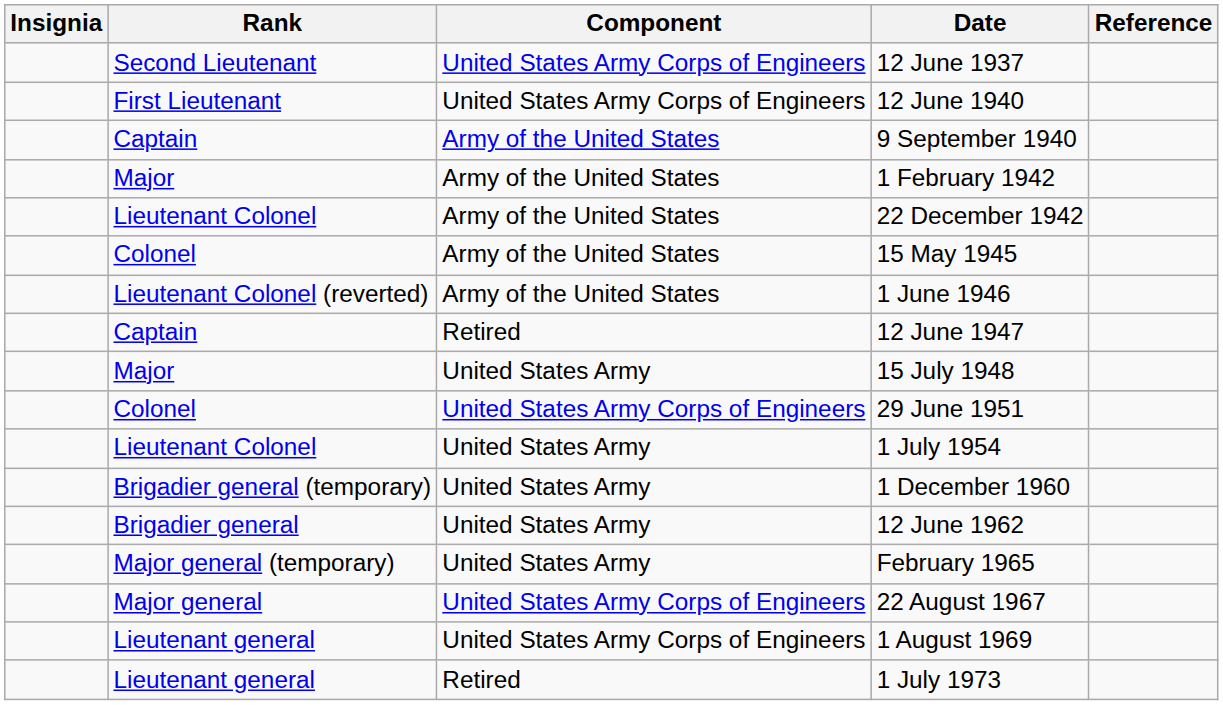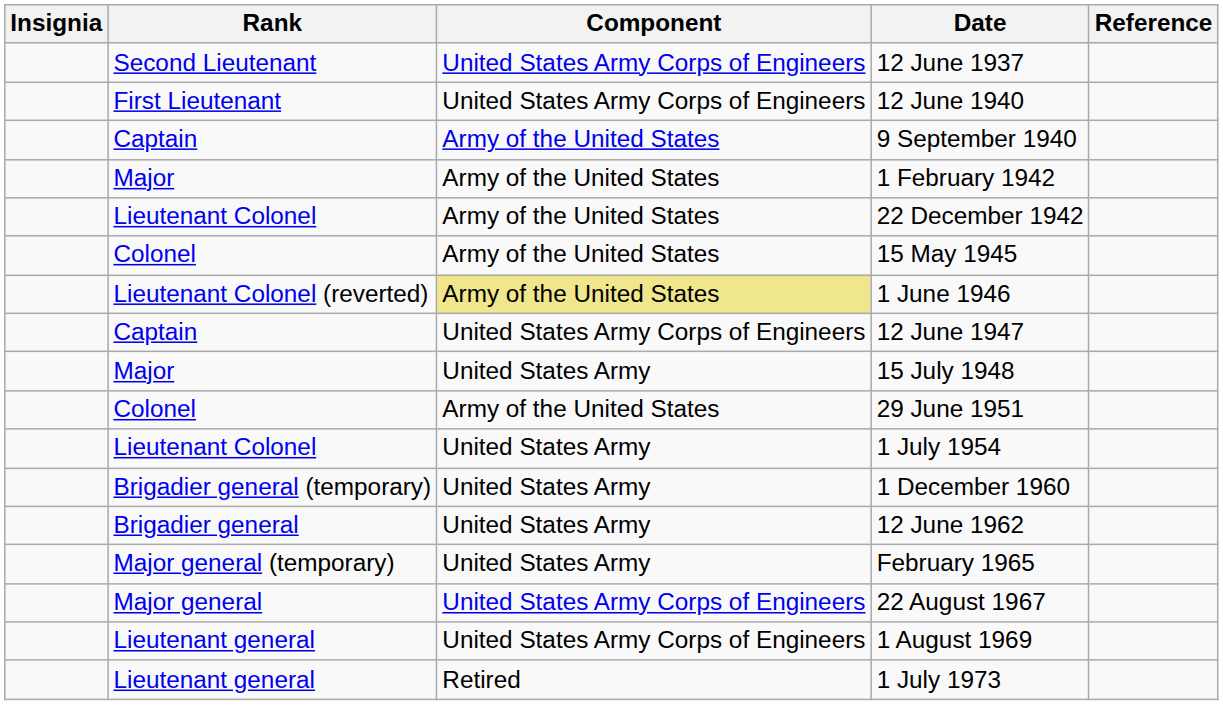1 June 1946 | Component: no background -> khaki background
12 June 1947 | Component: Retired -> United States Army Corps of Engineers
29 June 1951 | Component: United States Army Corps of Engineers -> Army of the United States
